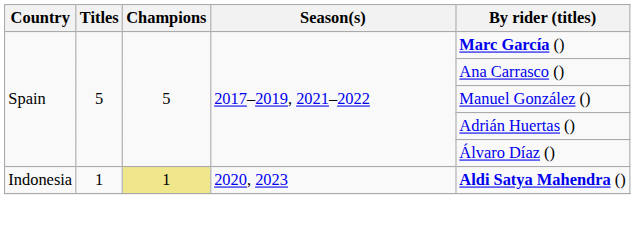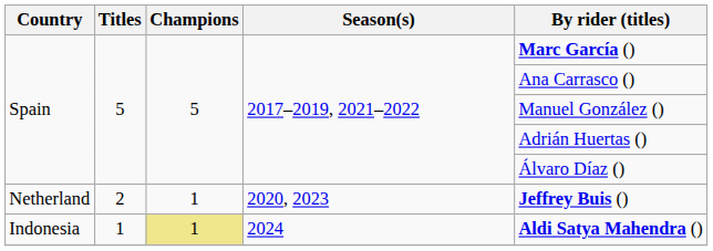+ row: Netherland | 2 | 1 | 2020, 2023 | Jeffrey Buis ()
Indonesia | Season(s): 2020, 2023 -> 2024
